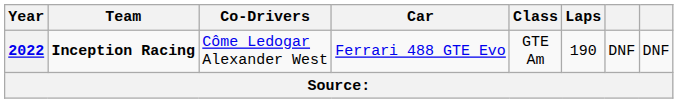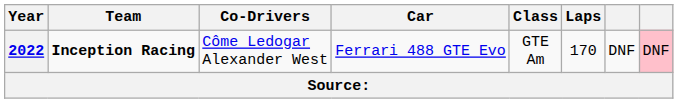2022 | Laps: 190 -> 170
2022 | column 8: no background -> pink background
